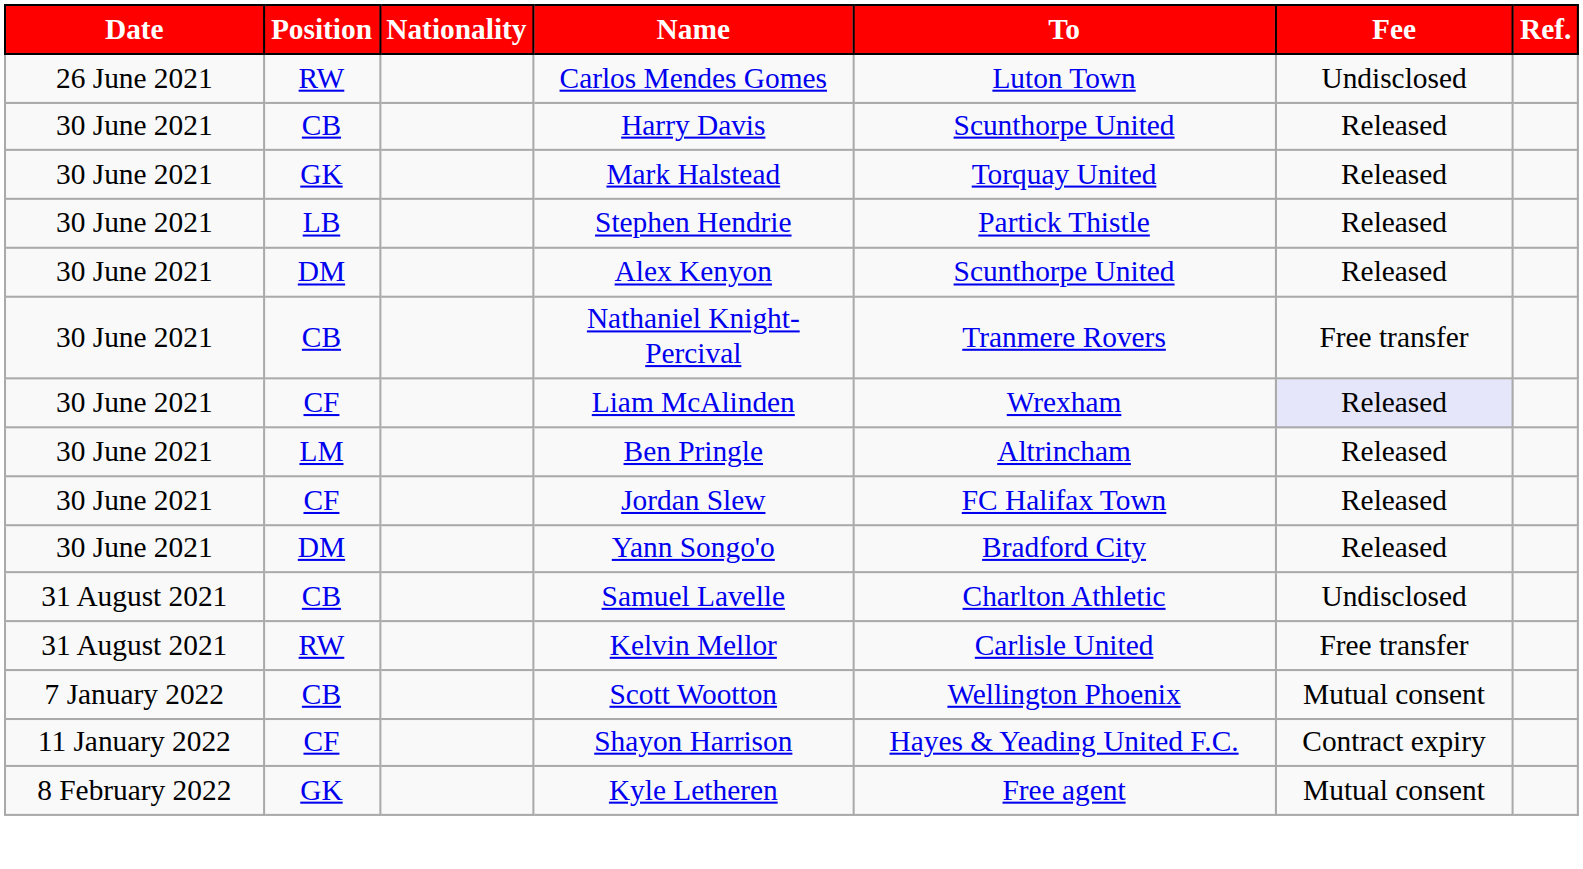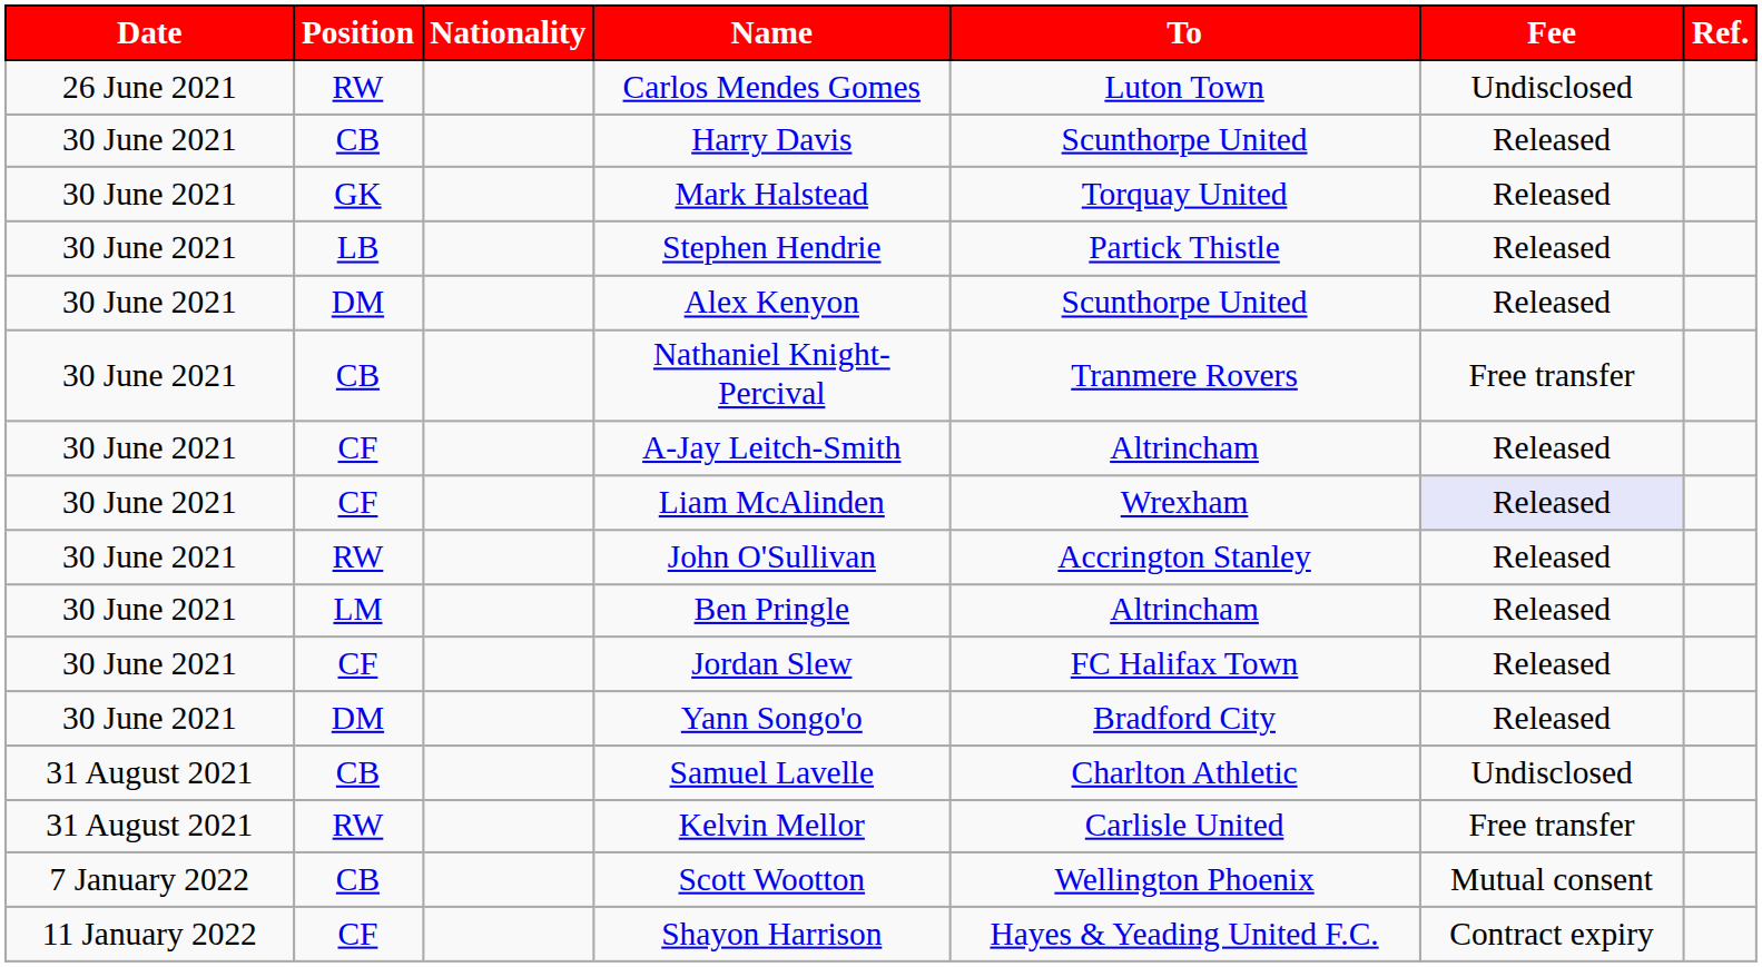+ row: 30 June 2021 | CF | A-Jay Leitch-Smith | Altrincham | Released
+ row: 30 June 2021 | RW | John O'Sullivan | Accrington Stanley | Released
- row: 8 February 2022 | GK | Kyle Letheren | Free agent | Mutual consent
